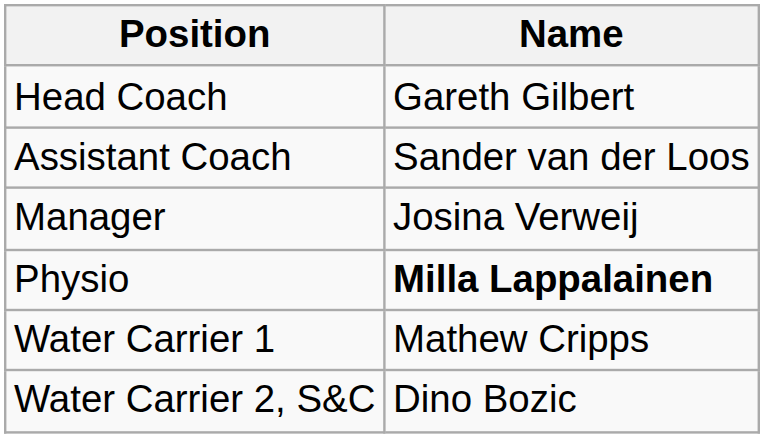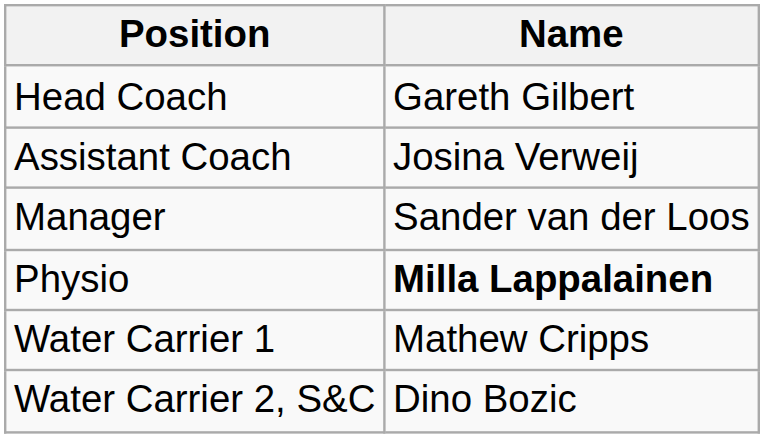Assistant Coach | Name: Sander van der Loos -> Josina Verweij
Manager | Name: Josina Verweij -> Sander van der Loos
